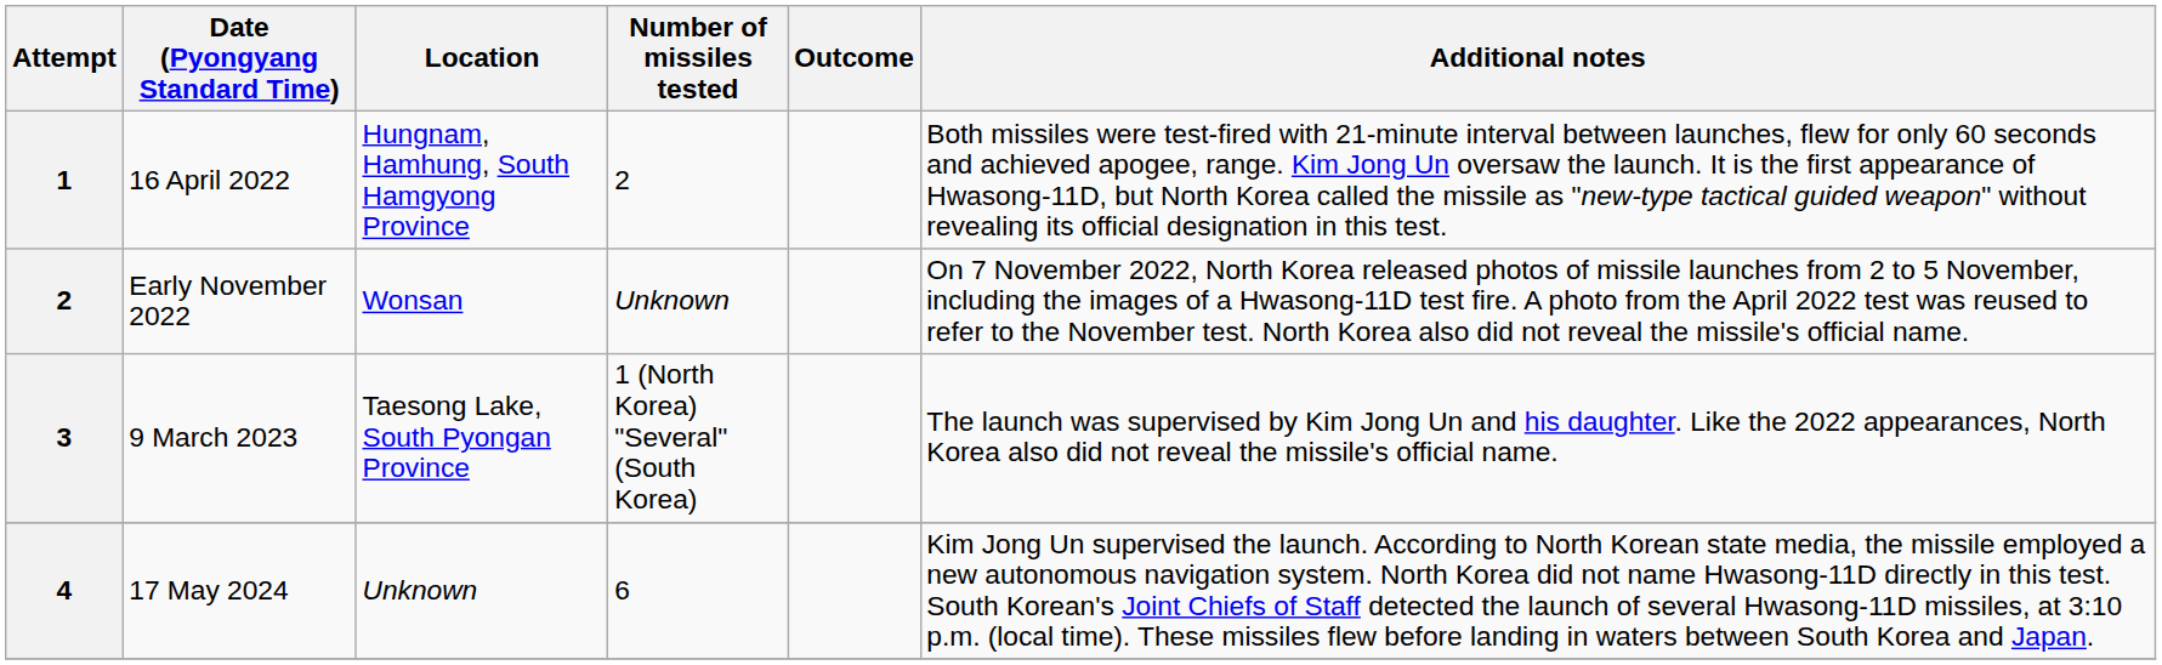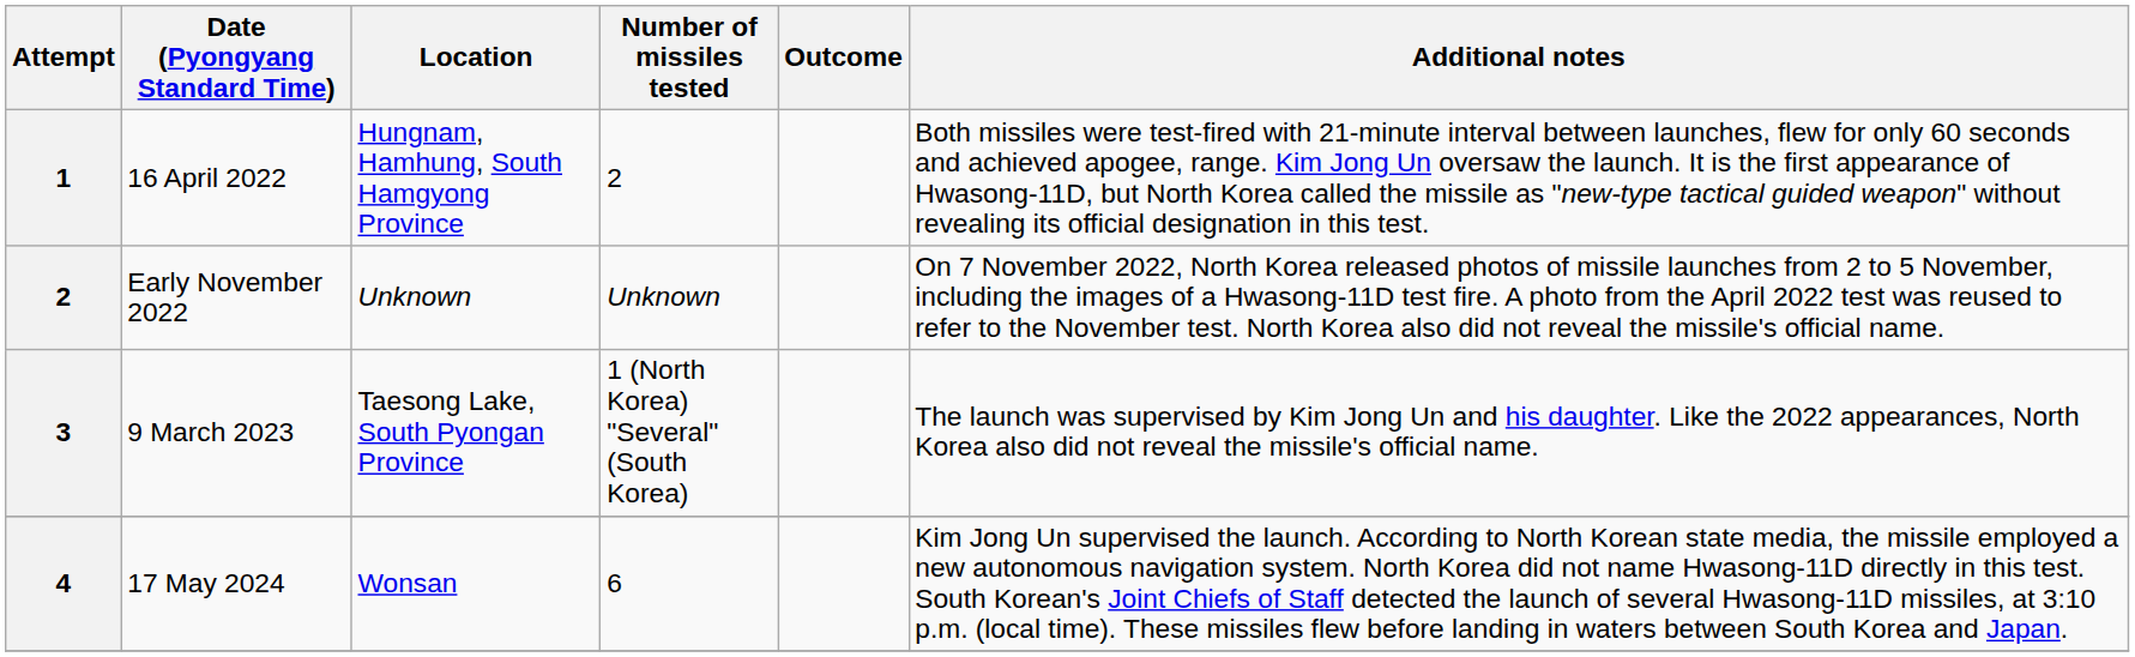Early November 2022 | Location: Wonsan -> Unknown
17 May 2024 | Location: Unknown -> Wonsan
